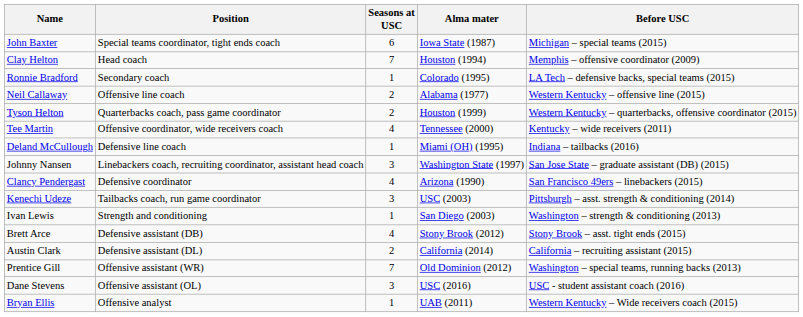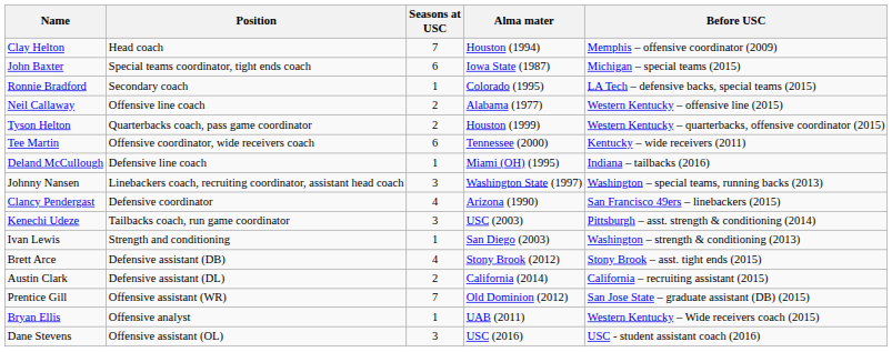rows swapped: Clay Helton <-> John Baxter
Tee Martin | Seasons at USC: 4 -> 6
Johnny Nansen | Before USC: San Jose State – graduate assistant (DB) (2015) -> Washington – special teams, running backs (2013)
Prentice Gill | Before USC: Washington – special teams, running backs (2013) -> San Jose State – graduate assistant (DB) (2015)
rows swapped: Dane Stevens <-> Bryan Ellis
